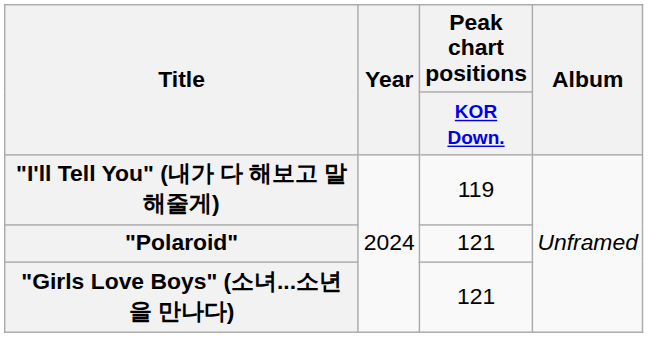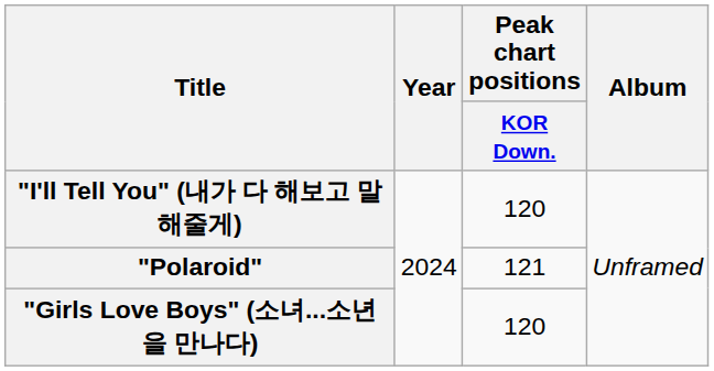"I'll Tell You" (내가 다 해보고 말해줄게) | Peak chart positions / KOR Down.: 119 -> 120
"Girls Love Boys" (소녀...소년을 만나다) | Peak chart positions / KOR Down.: 121 -> 120
